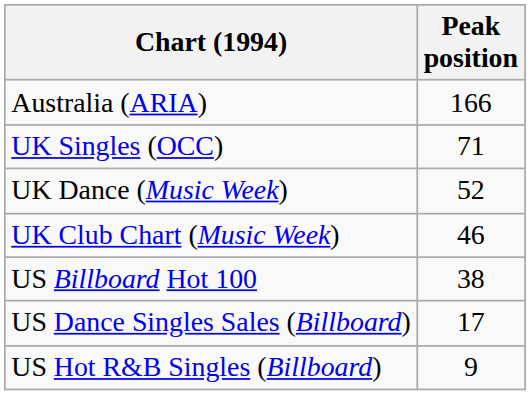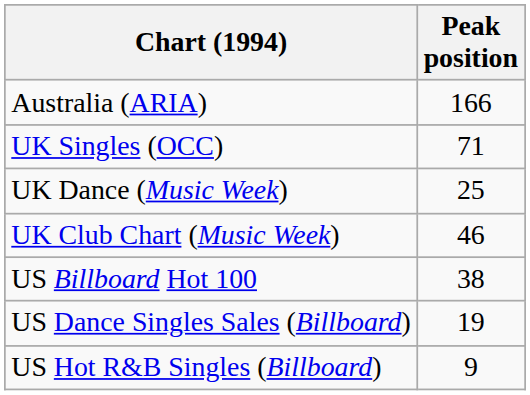UK Dance (Music Week) | Peak position: 52 -> 25
US Dance Singles Sales (Billboard) | Peak position: 17 -> 19
